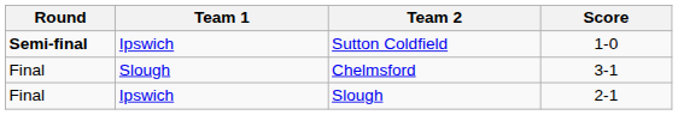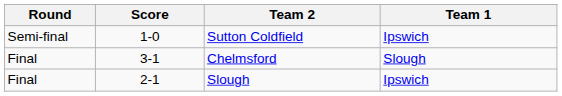columns swapped: Team 1 <-> Score
Sutton Coldfield | Round: bold -> normal
